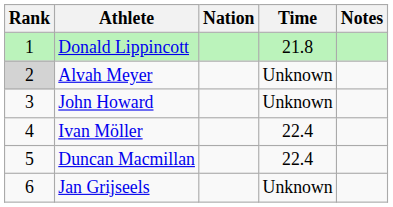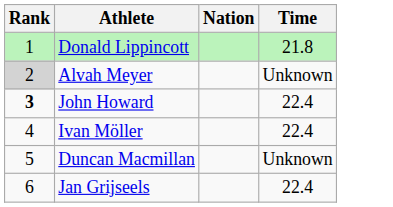- column: Notes
John Howard | Rank: normal -> bold
John Howard | Time: Unknown -> 22.4
Duncan Macmillan | Time: 22.4 -> Unknown
Jan Grijseels | Time: Unknown -> 22.4
